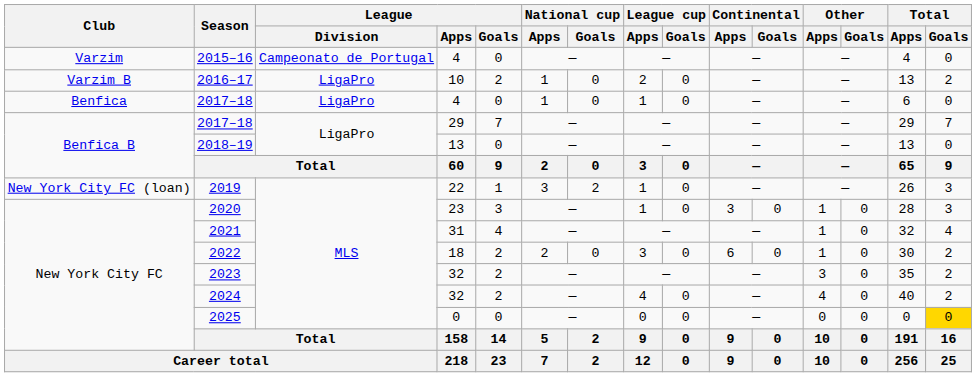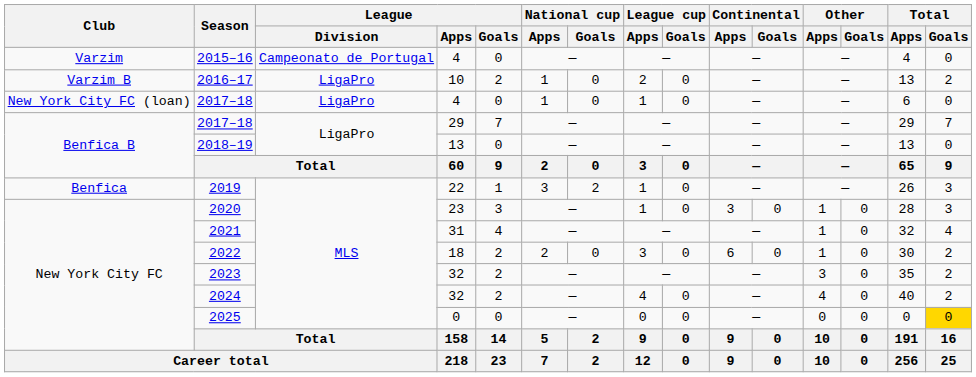2017–18 / 4 | Club: Benfica -> New York City FC (loan)
2019 | Club: New York City FC (loan) -> Benfica
